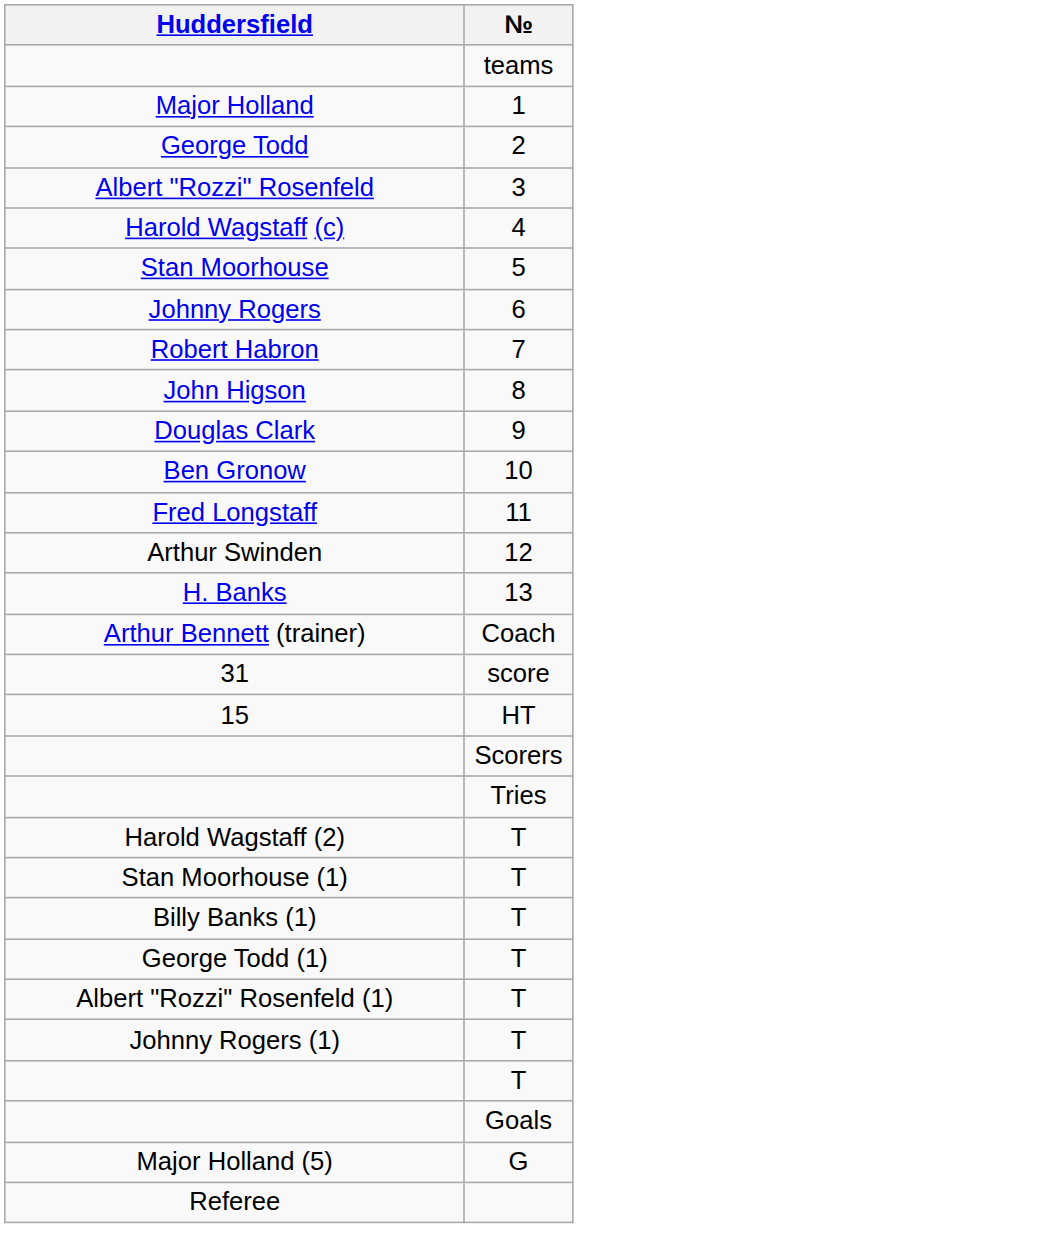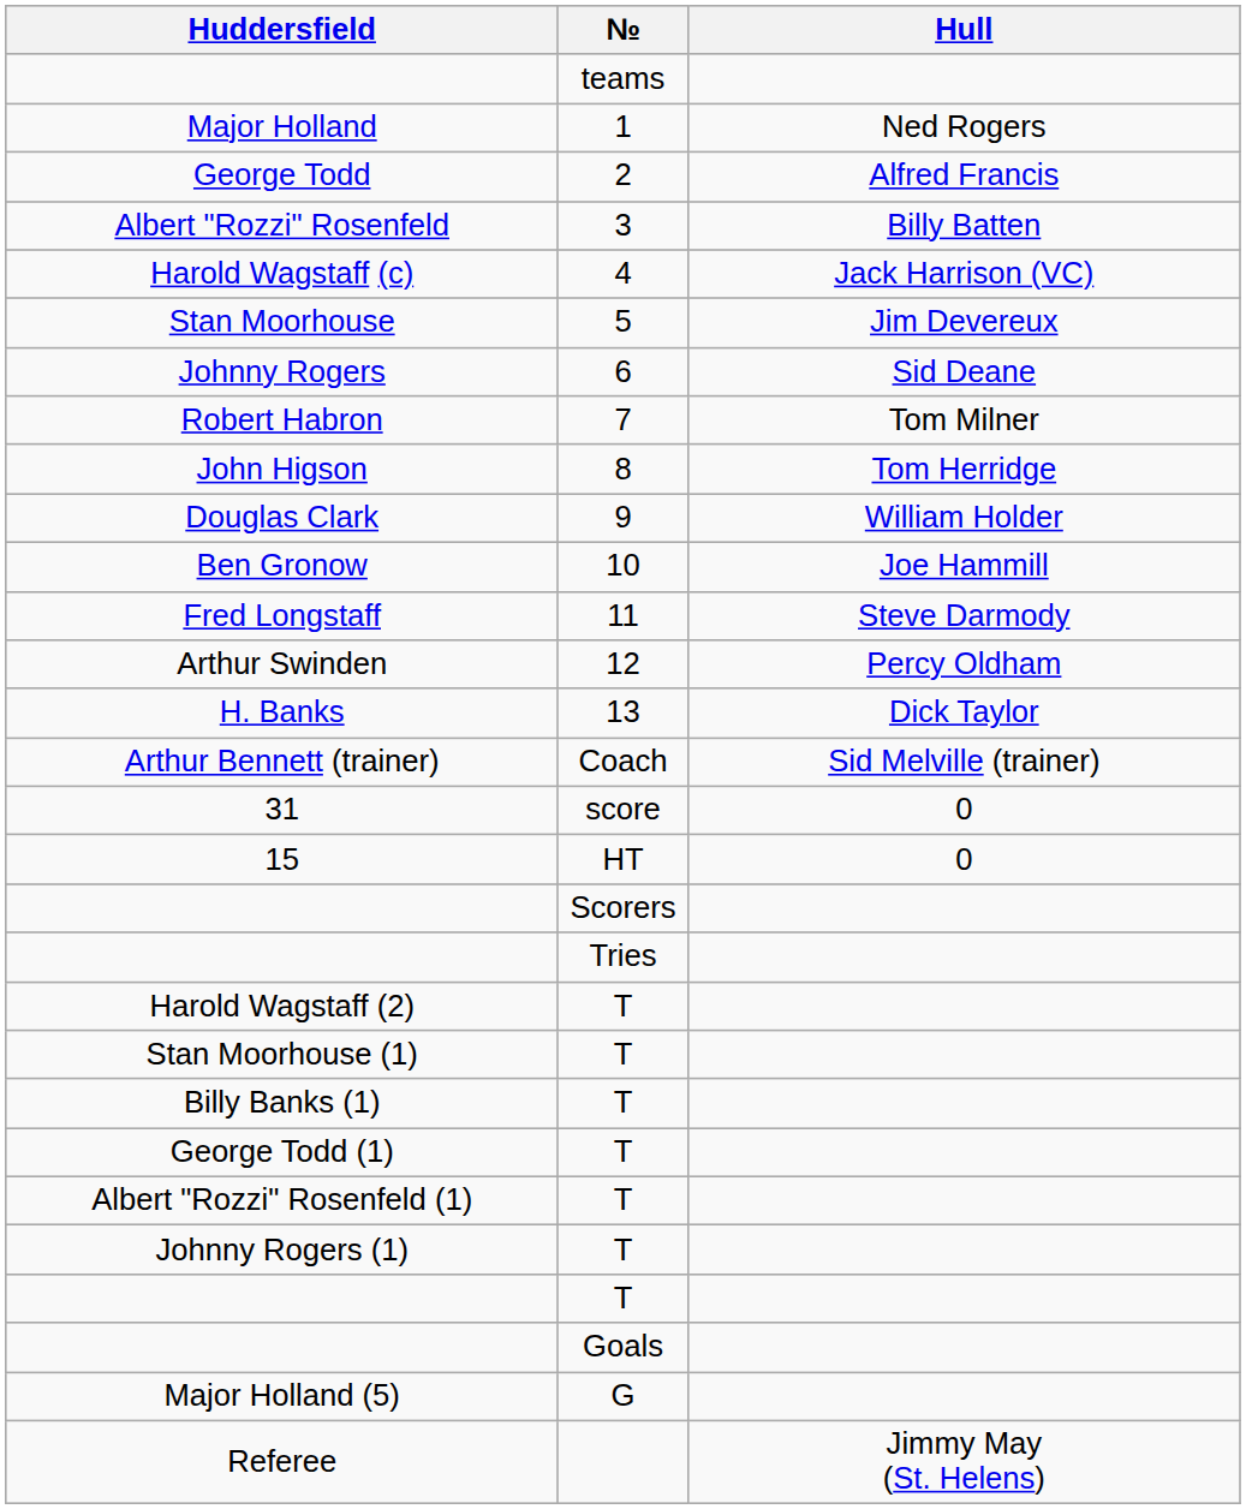+ column: Hull | Ned Rogers | Alfred Francis | Billy Batten | Jack Harrison (VC) | Jim Devereux | Sid Deane | Tom Milner | Tom Herridge | William Holder | Joe Hammill | Steve Darmody | Percy Oldham | Dick Taylor | Sid Melville (trainer) | 0 | 0 | Jimmy May (St. Helens)
